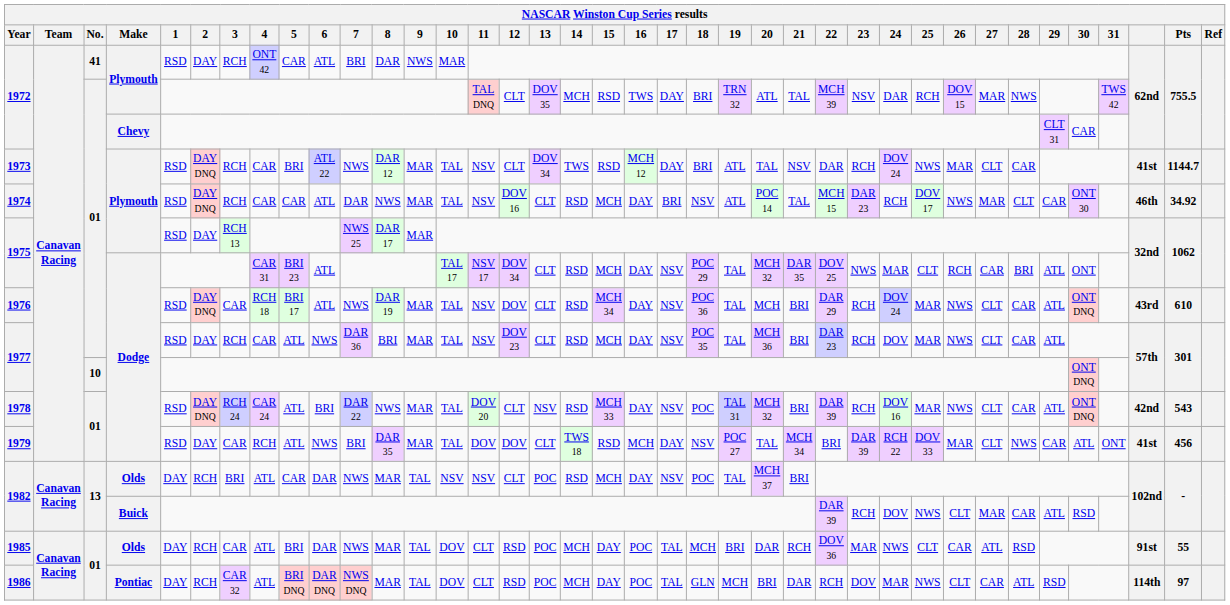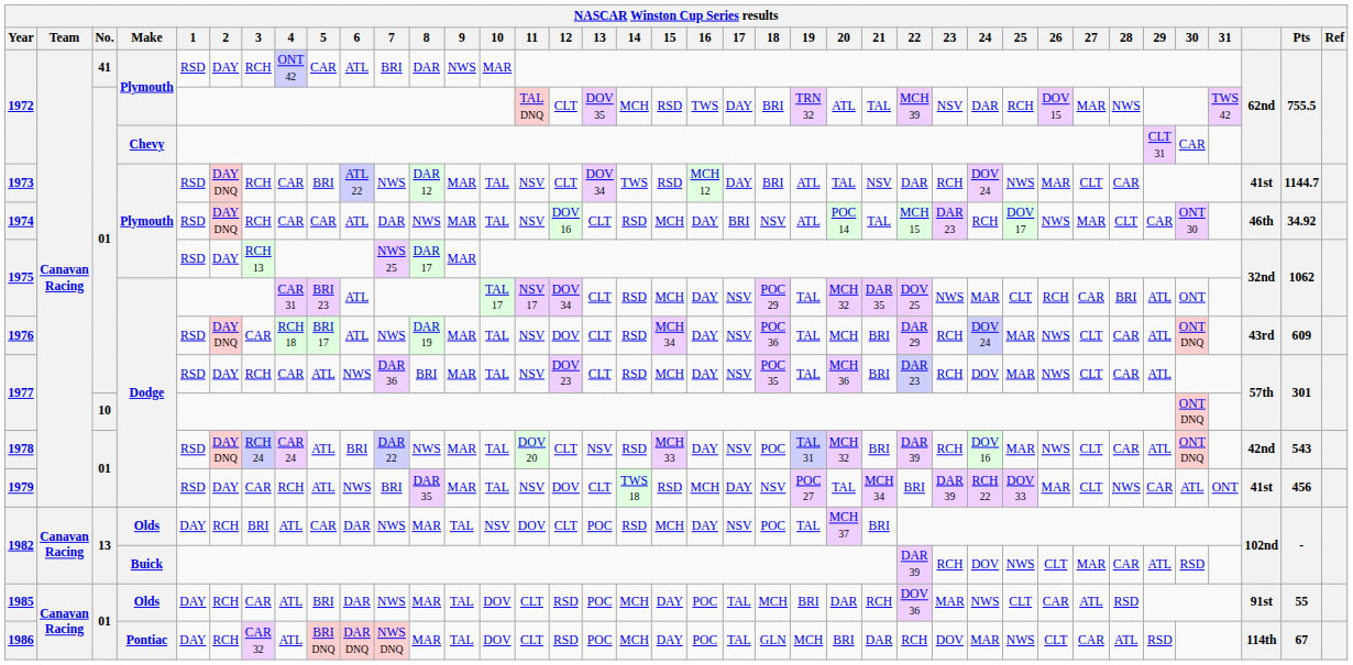1976 | Pts: 610 -> 609
1979 | 11: DOV -> NSV
1982 / Olds | 11: NSV -> DOV
1986 | Pts: 97 -> 67
